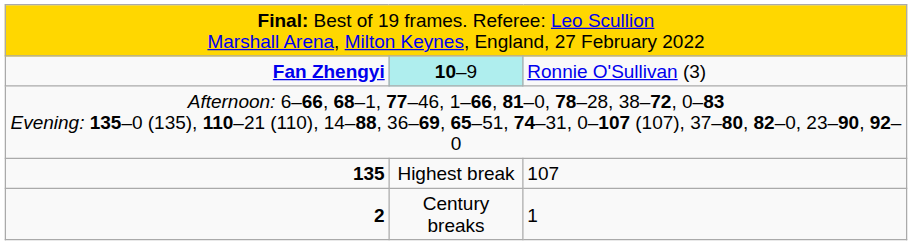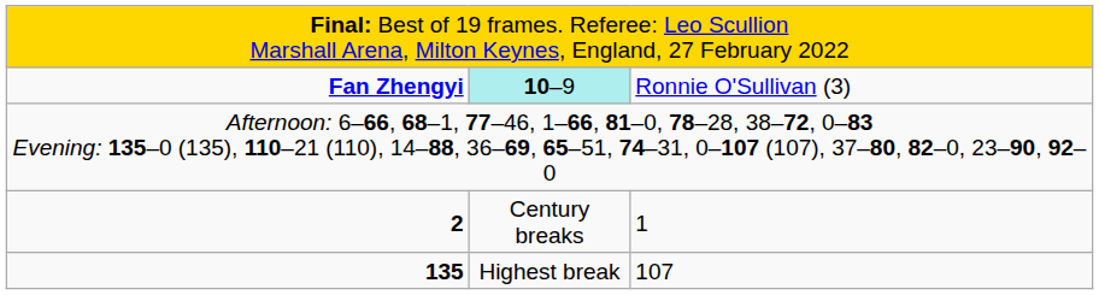rows swapped: 135 <-> 2
